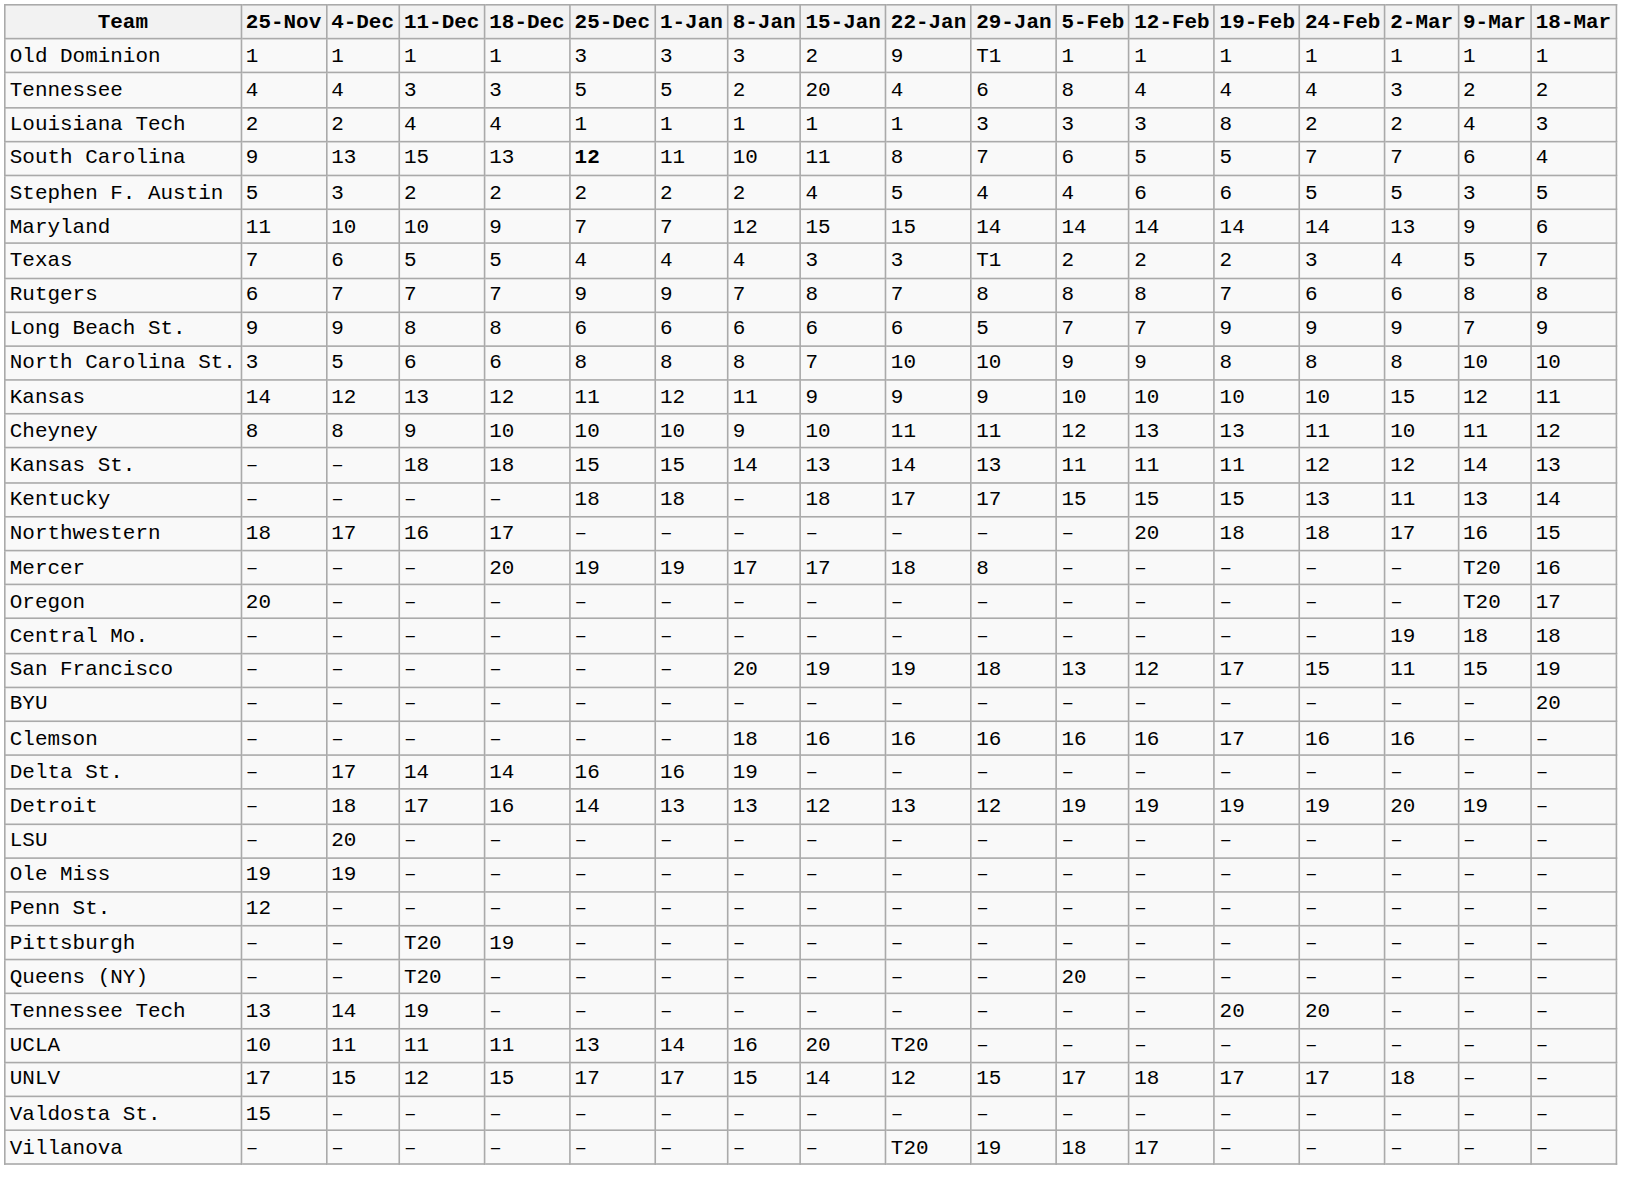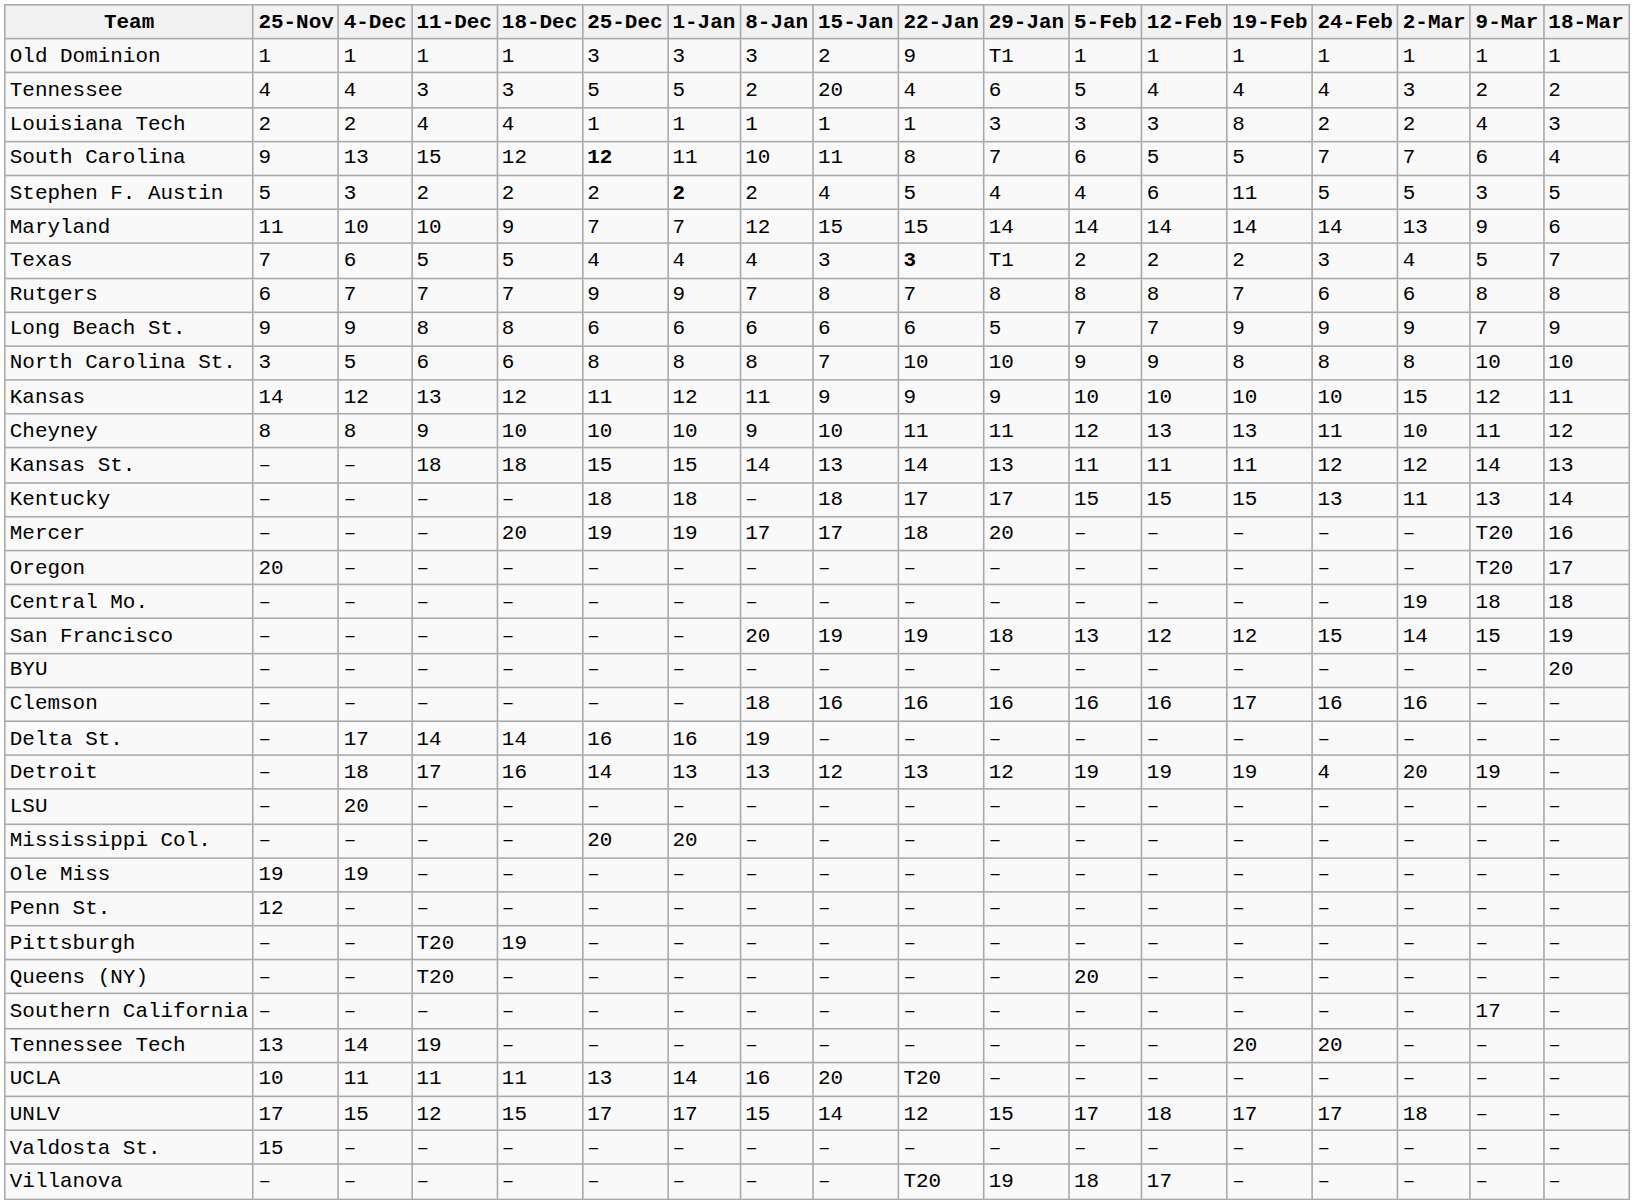Tennessee | 5-Feb: 8 -> 5
South Carolina | 18-Dec: 13 -> 12
Stephen F. Austin | 1-Jan: normal -> bold
Stephen F. Austin | 19-Feb: 6 -> 11
Texas | 22-Jan: normal -> bold
- row: Northwestern | 18 | 17 | 16 | 17 | – | – | – | – | – | – | – | 20 | 18 | 18 | 17 | 16 | 15
Mercer | 29-Jan: 8 -> 20
San Francisco | 19-Feb: 17 -> 12
San Francisco | 2-Mar: 11 -> 14
Detroit | 24-Feb: 19 -> 4
+ row: Mississippi Col. | – | – | – | – | 20 | 20 | – | – | – | – | – | – | – | – | – | – | –
+ row: Southern California | – | – | – | – | – | – | – | – | – | – | – | – | – | – | – | 17 | –
